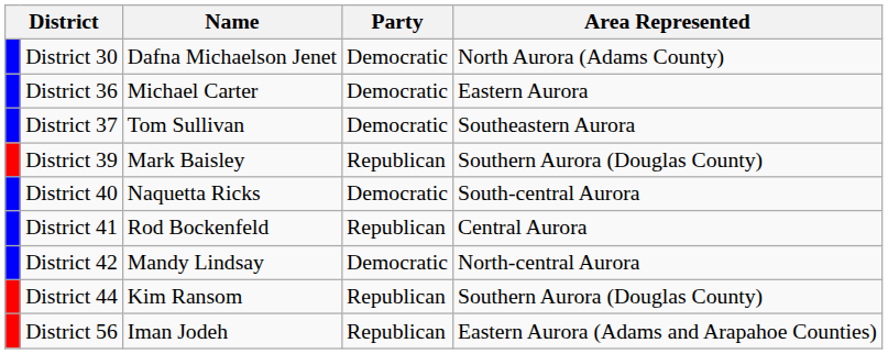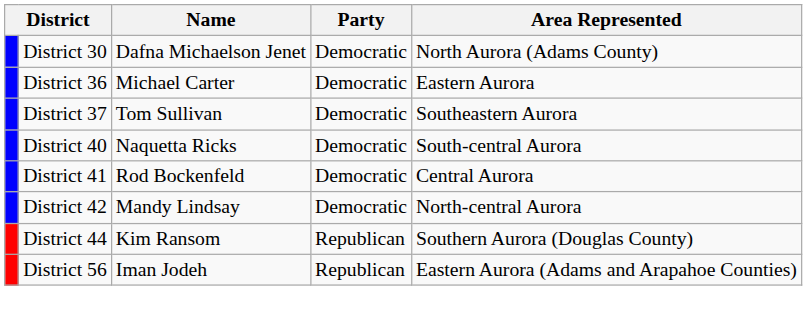- row: District 39 | Mark Baisley | Republican | Southern Aurora (Douglas County)
District 41 | Party: Republican -> Democratic
